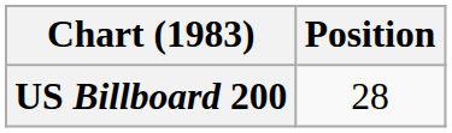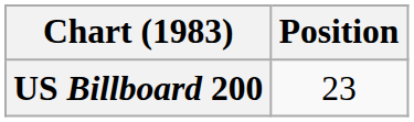US Billboard 200 | Position: 28 -> 23
